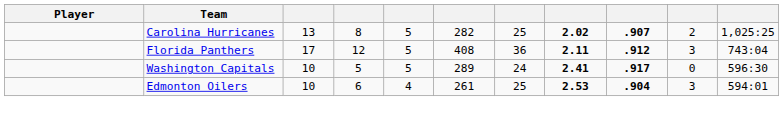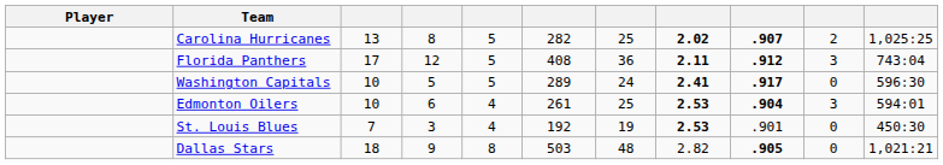+ row: St. Louis Blues | 7 | 3 | 4 | 192 | 19 | 2.53 | .901 | 0 | 450:30
+ row: Dallas Stars | 18 | 9 | 8 | 503 | 48 | 2.82 | .905 | 0 | 1,021:21
